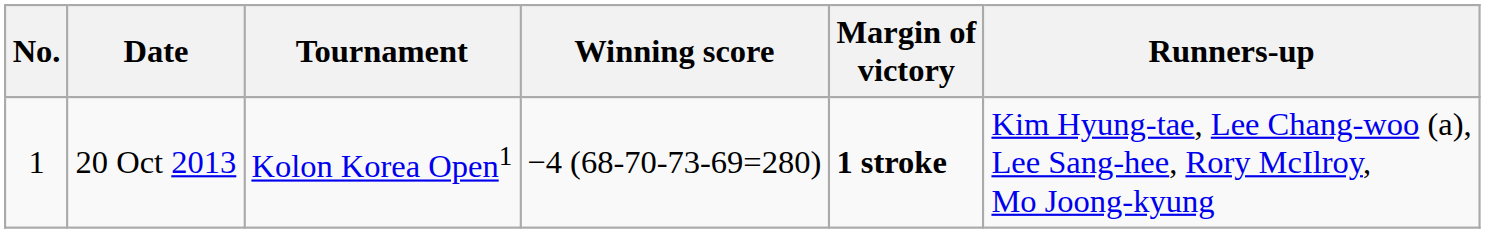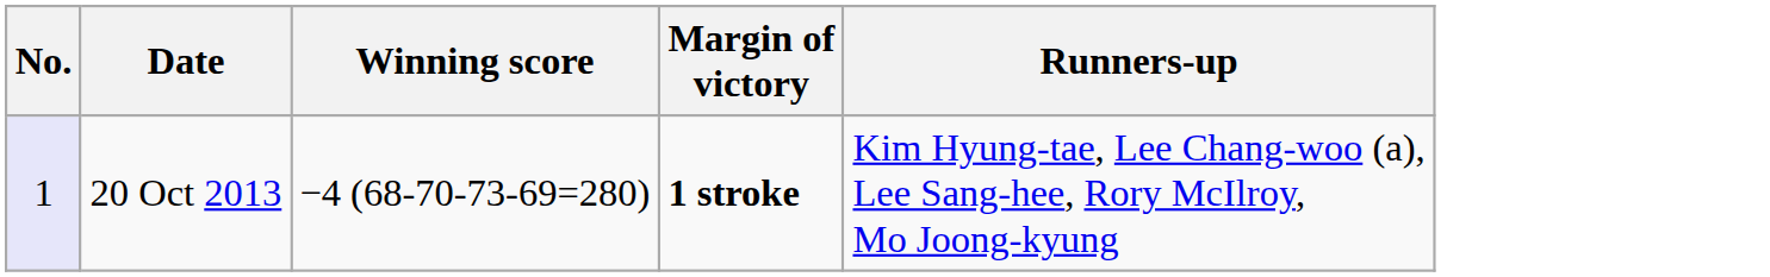- column: Tournament | Kolon Korea Open1
20 Oct 2013 | No.: no background -> lavender background
